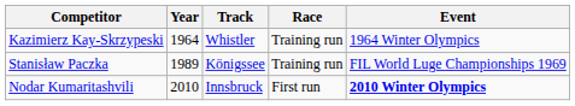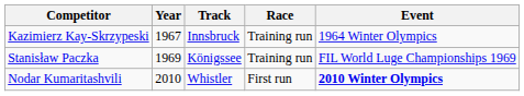Kazimierz Kay-Skrzypeski | Year: 1964 -> 1967
Kazimierz Kay-Skrzypeski | Track: Whistler -> Innsbruck
Stanisław Paczka | Year: 1989 -> 1969
Nodar Kumaritashvili | Track: Innsbruck -> Whistler
